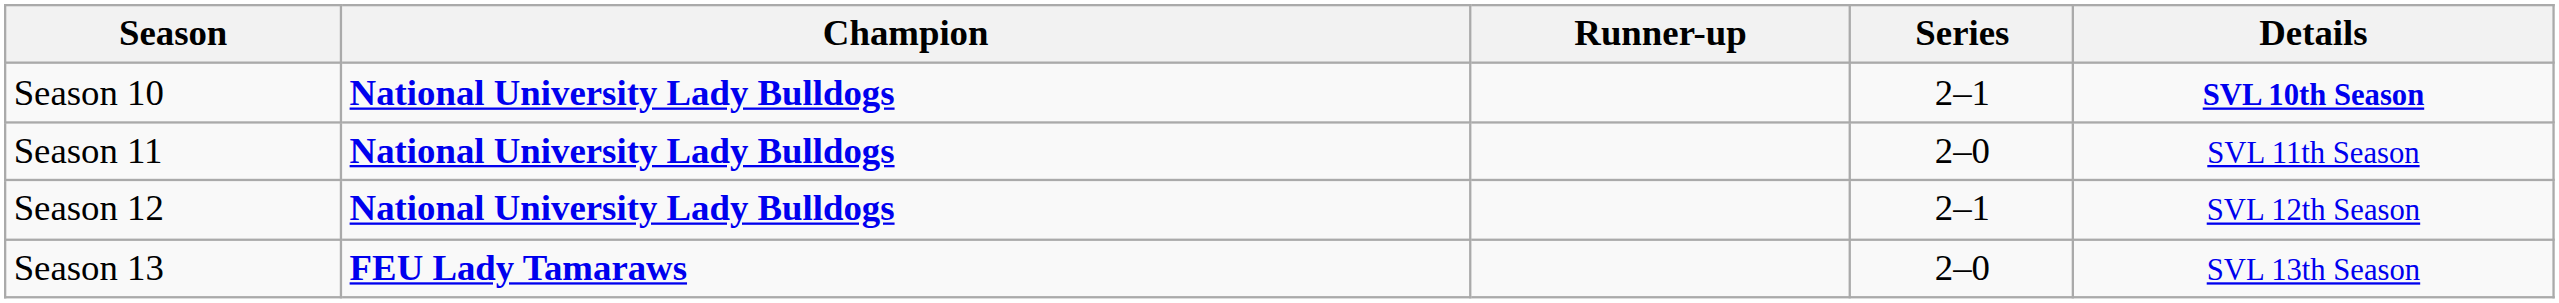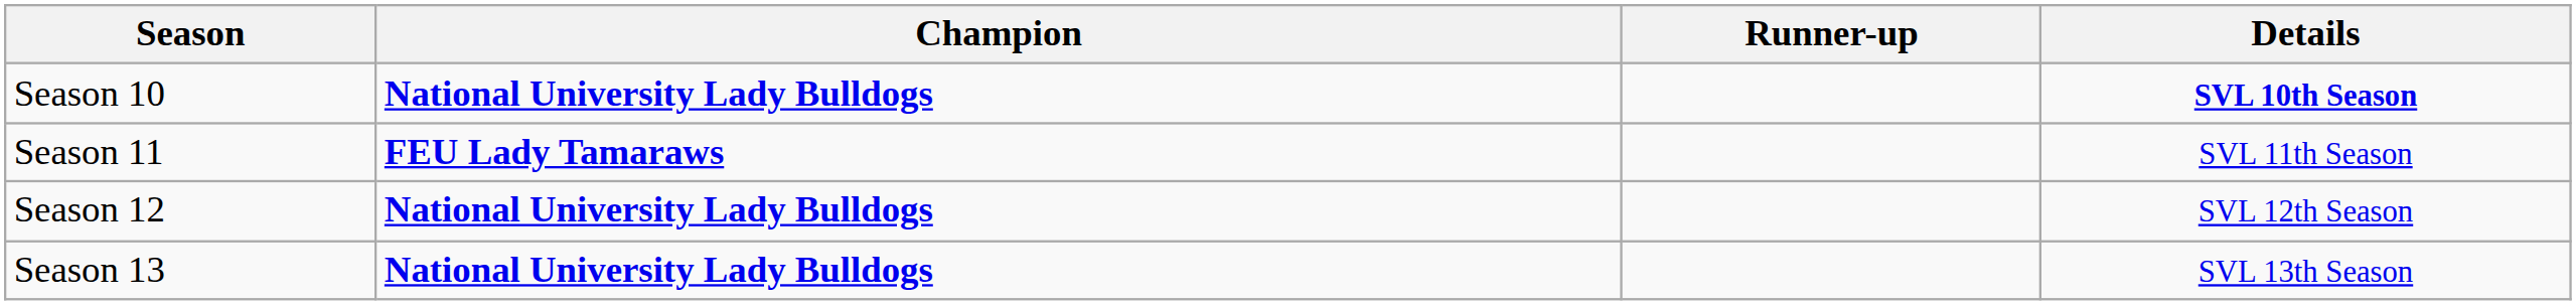- column: Series | 2–1 | 2–0 | 2–1 | 2–0
Season 11 | Champion: National University Lady Bulldogs -> FEU Lady Tamaraws
Season 13 | Champion: FEU Lady Tamaraws -> National University Lady Bulldogs
